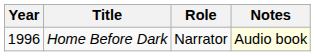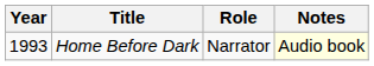Home Before Dark | Year: 1996 -> 1993
